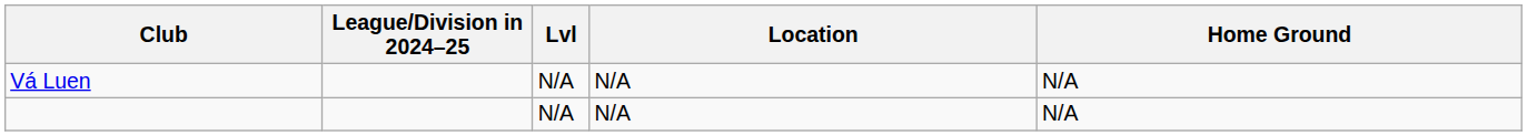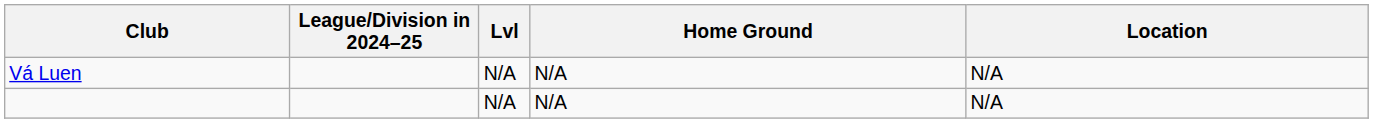columns swapped: Home Ground <-> Location
